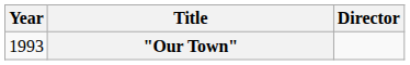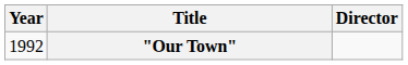"Our Town" | Year: 1993 -> 1992
